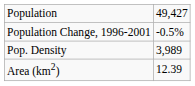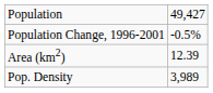rows swapped: Area (km2) <-> Pop. Density
